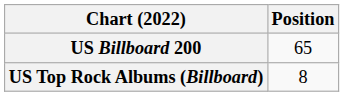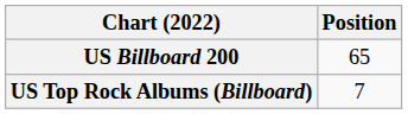US Top Rock Albums (Billboard) | Position: 8 -> 7
